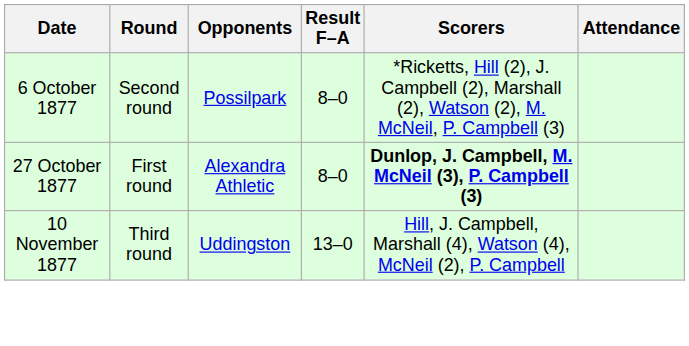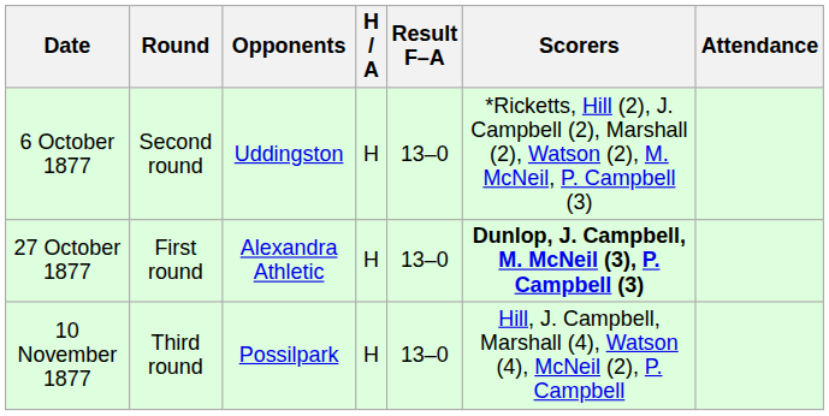+ column: H / A | H | H | H
6 October 1877 | Opponents: Possilpark -> Uddingston
6 October 1877 | Result F–A: 8–0 -> 13–0
27 October 1877 | Result F–A: 8–0 -> 13–0
10 November 1877 | Opponents: Uddingston -> Possilpark
